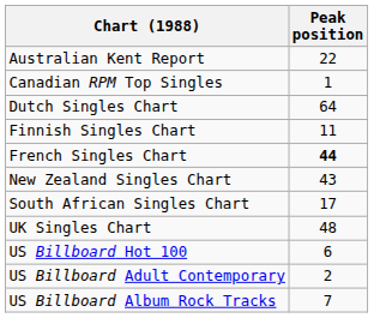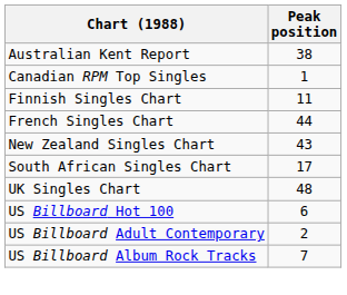Australian Kent Report | Peak position: 22 -> 38
- row: Dutch Singles Chart | 64
French Singles Chart | Peak position: bold -> normal
